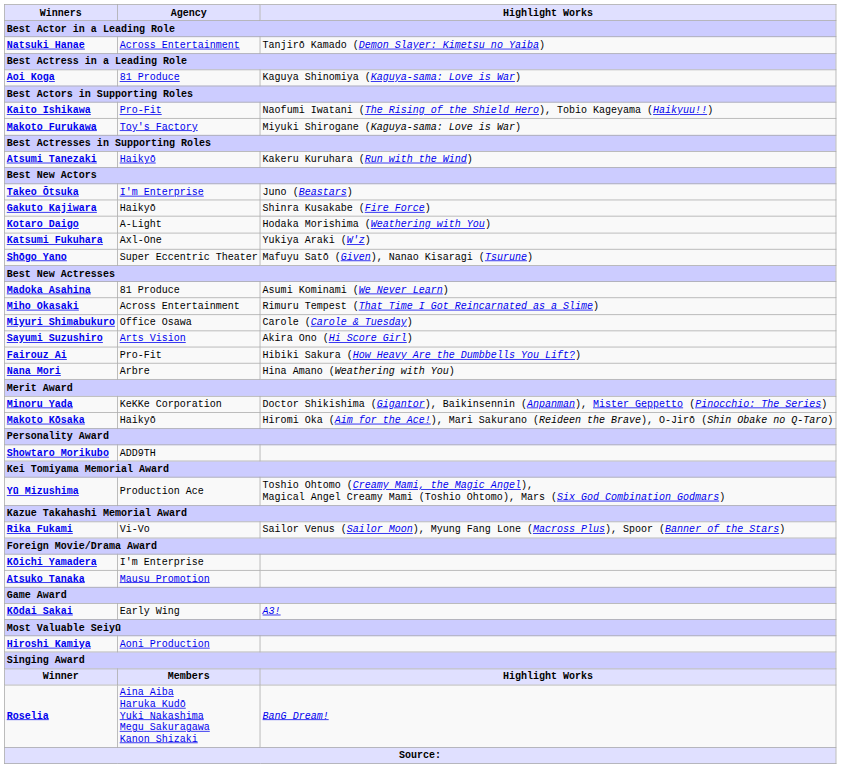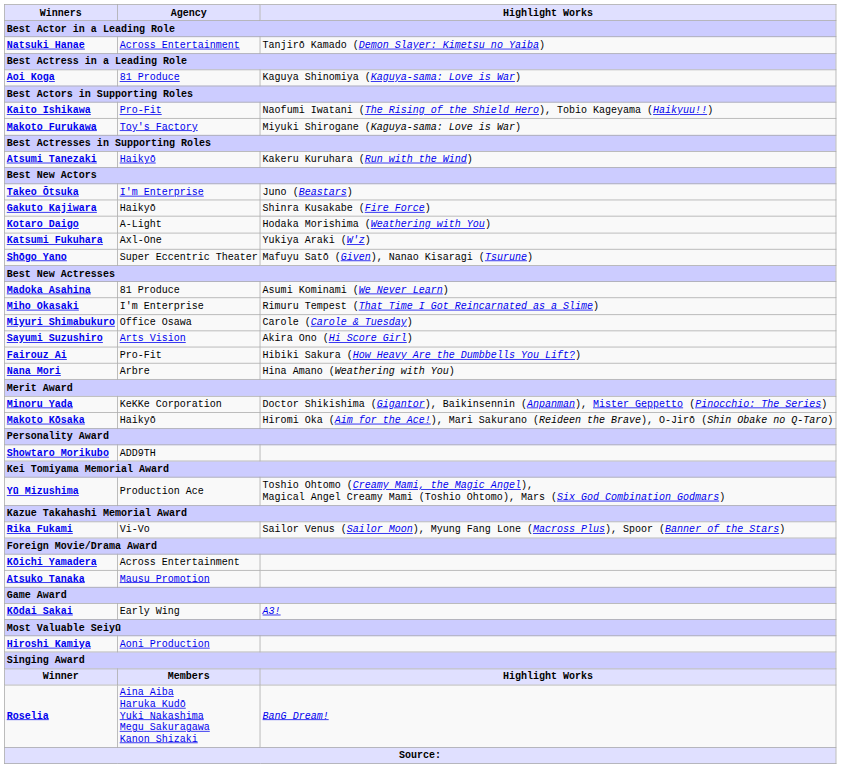Miho Okasaki | Agency: Across Entertainment -> I'm Enterprise
Kōichi Yamadera | Agency: I'm Enterprise -> Across Entertainment
